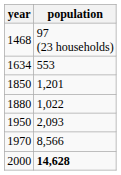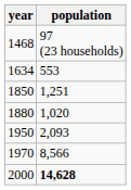1850 | population: 1,201 -> 1,251
1880 | population: 1,022 -> 1,020
